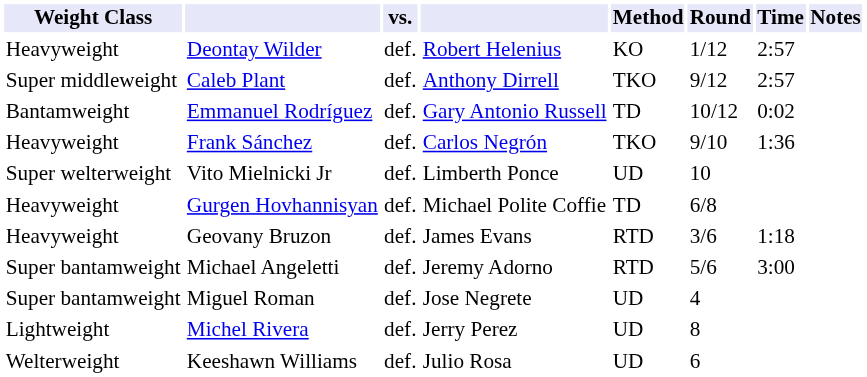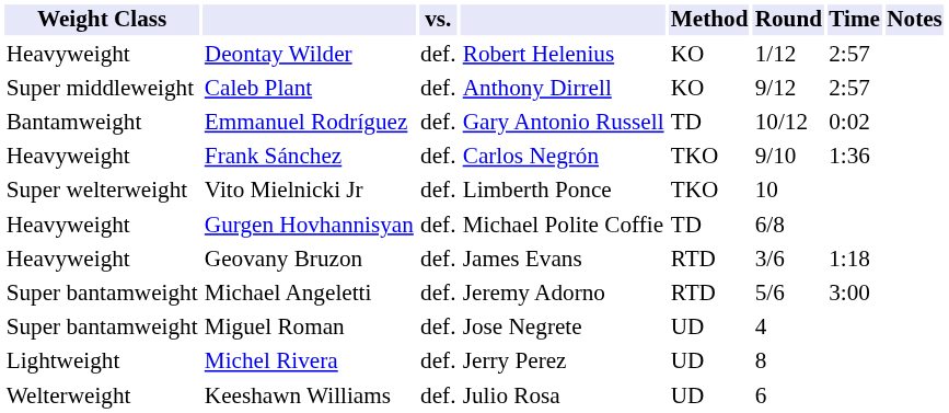Caleb Plant | Method: TKO -> KO
Vito Mielnicki Jr | Method: UD -> TKO
